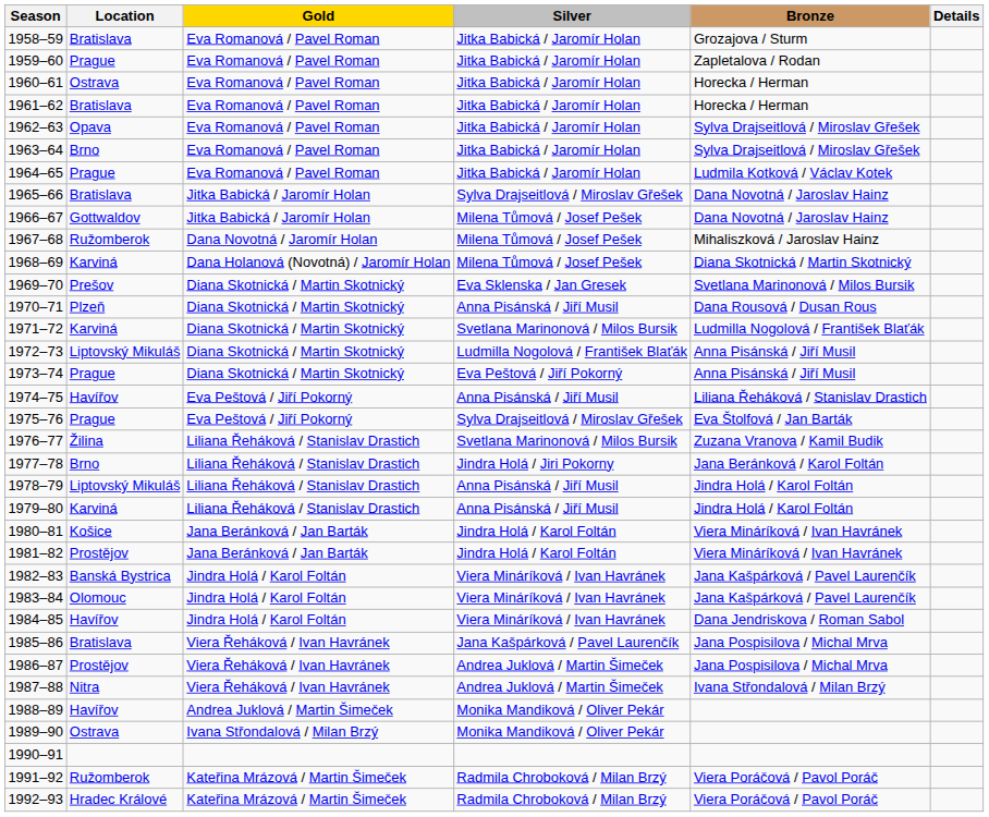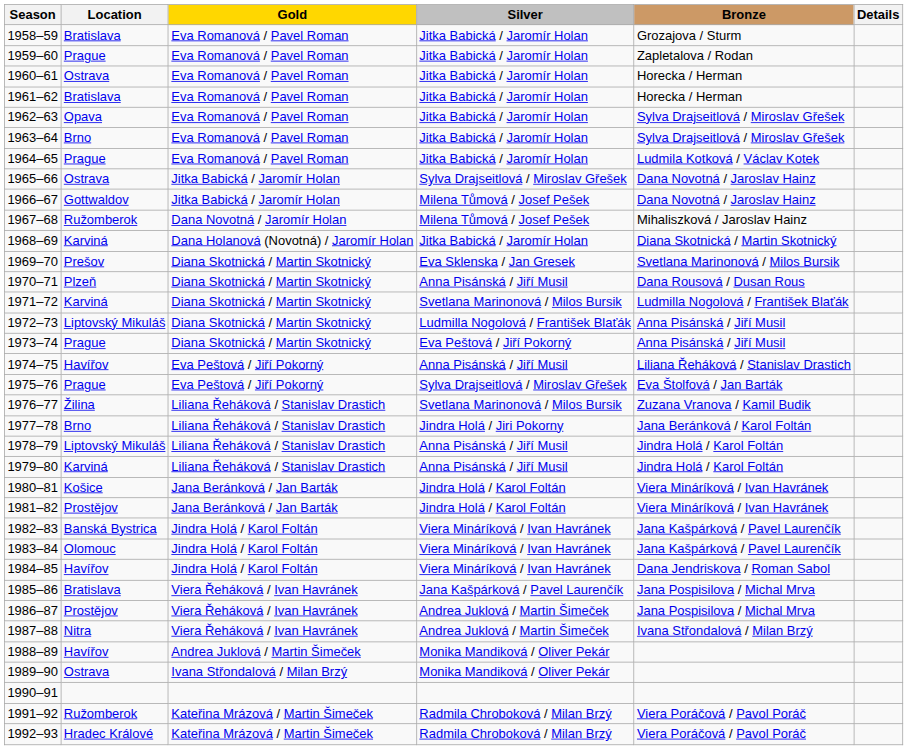1965–66 | Location: Bratislava -> Ostrava
1968–69 | Silver: Milena Tůmová / Josef Pešek -> Jitka Babická / Jaromír Holan
